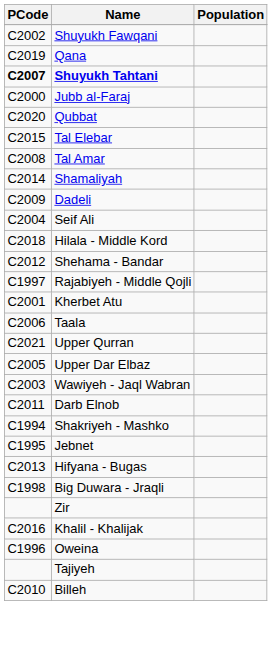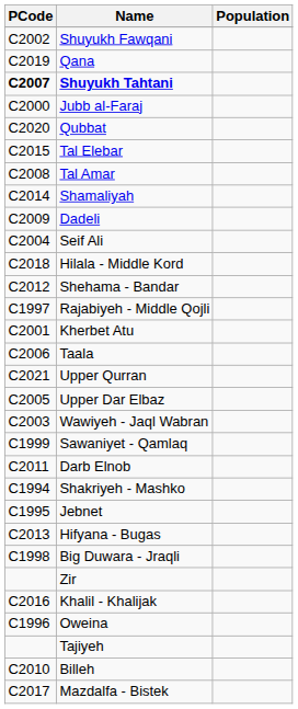+ row: C1999 | Sawaniyet - Qamlaq
+ row: C2017 | Mazdalfa - Bistek
